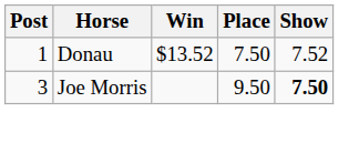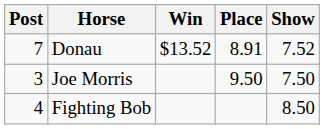Donau | Post: 1 -> 7
Donau | Place: 7.50 -> 8.91
Joe Morris | Show: bold -> normal
+ row: 4 | Fighting Bob | 8.50
